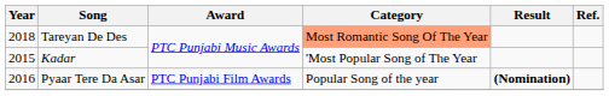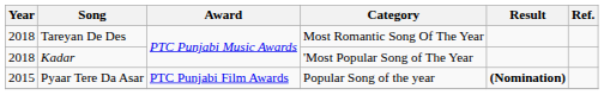Tareyan De Des | Category: lightsalmon background -> no background
Kadar | Year: 2015 -> 2018
Pyaar Tere Da Asar | Year: 2016 -> 2015
